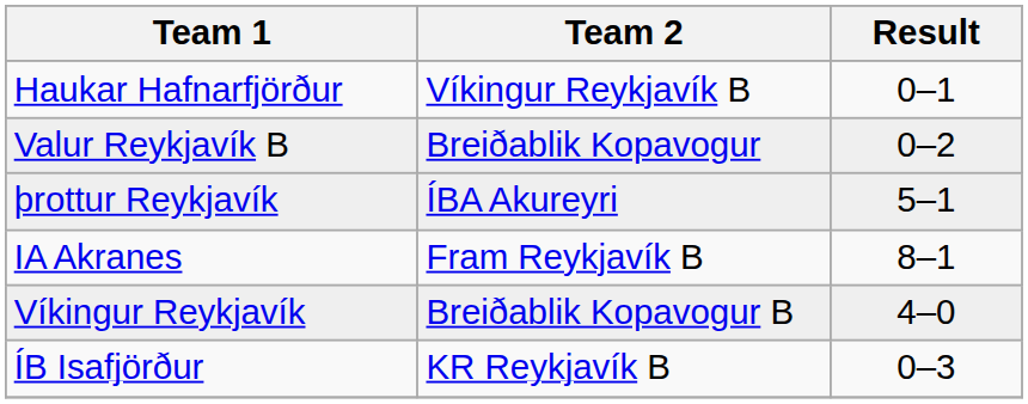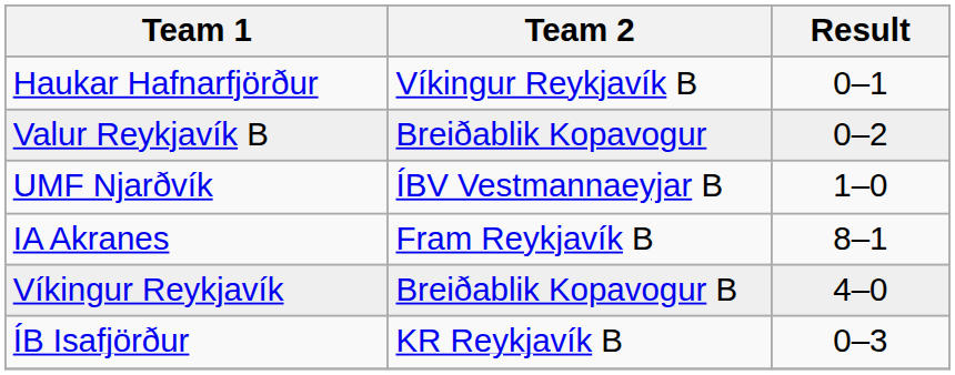+ row: UMF Njarðvík | ÍBV Vestmannaeyjar B | 1–0
- row: þrottur Reykjavík | ÍBA Akureyri | 5–1
